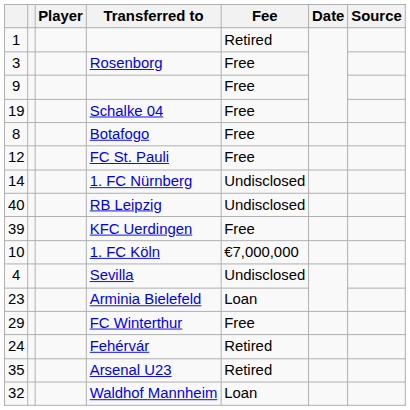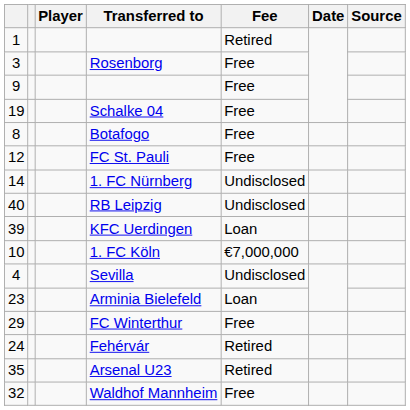KFC Uerdingen | Fee: Free -> Loan
Waldhof Mannheim | Fee: Loan -> Free
